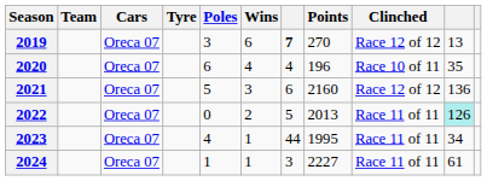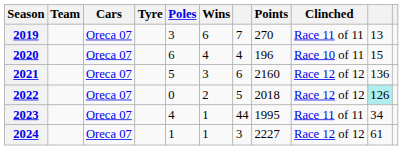2019 | column 7: bold -> normal
2019 | Clinched: Race 12 of 12 -> Race 11 of 11
2020 | column 10: 35 -> 15
2022 | Points: 2013 -> 2018
2022 | Clinched: Race 11 of 11 -> Race 12 of 12
2024 | Clinched: Race 11 of 11 -> Race 12 of 12
